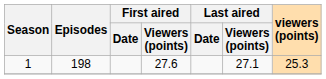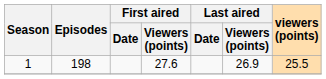1 | Last aired / Viewers (points): 27.1 -> 26.9
1 | viewers (points): 25.3 -> 25.5
